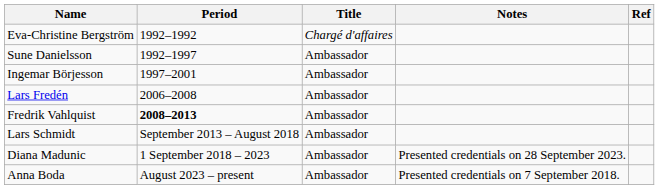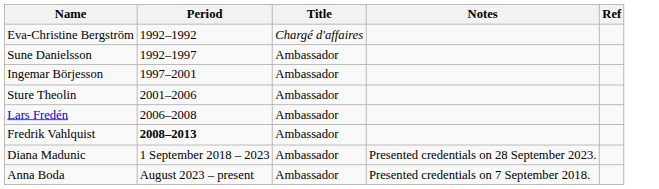+ row: Sture Theolin | 2001–2006 | Ambassador
- row: Lars Schmidt | September 2013 – August 2018 | Ambassador
